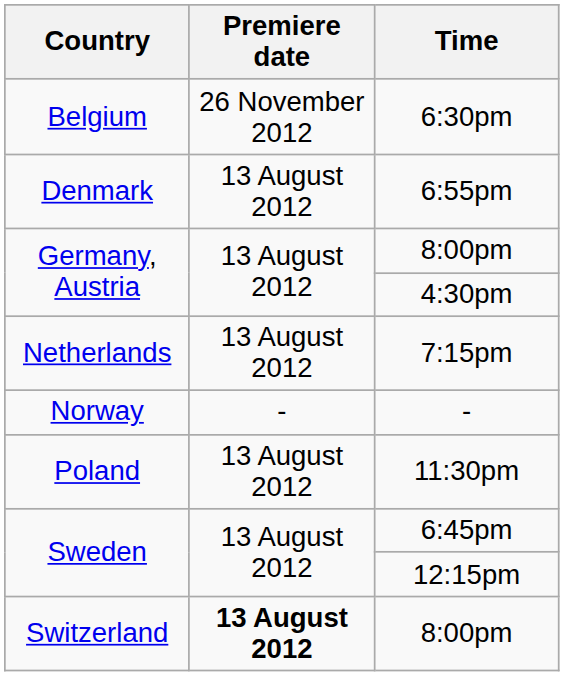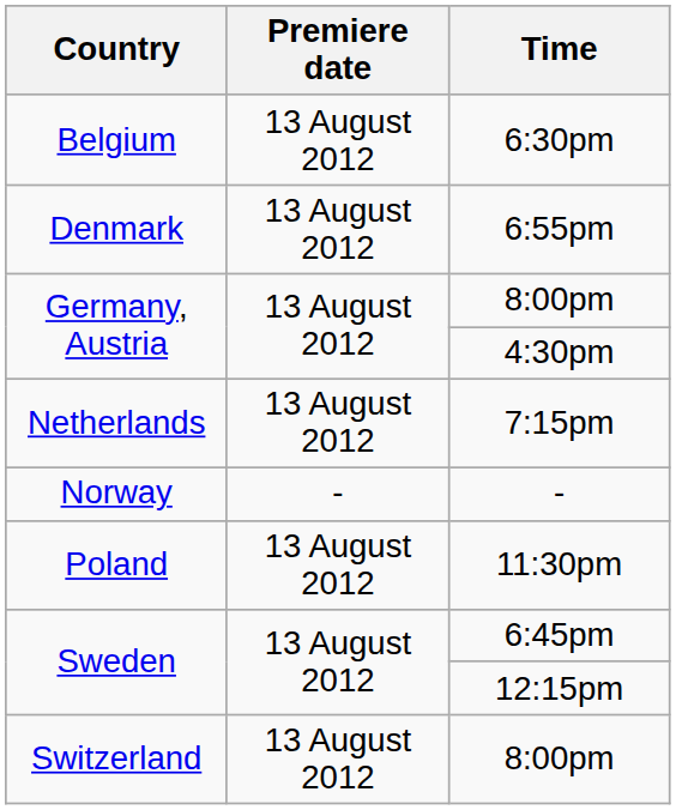6:30pm | Premiere date: 26 November 2012 -> 13 August 2012
Switzerland / 8:00pm | Premiere date: bold -> normal
